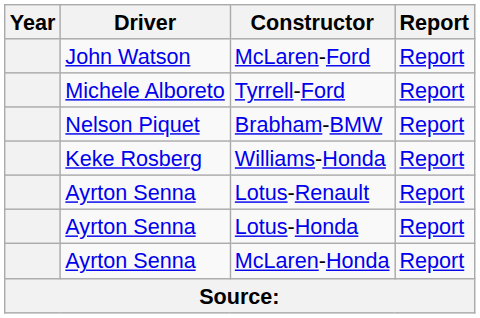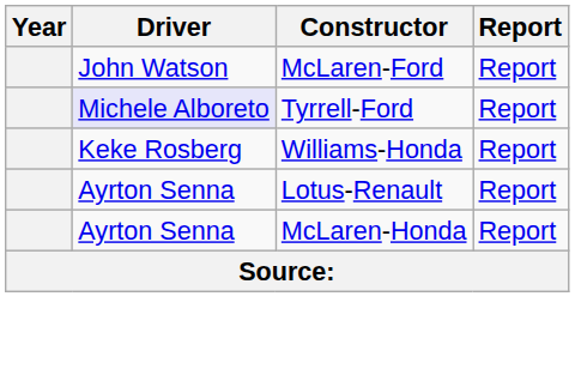Tyrrell-Ford | Driver: no background -> lavender background
- row: Nelson Piquet | Brabham-BMW | Report
- row: Ayrton Senna | Lotus-Honda | Report
